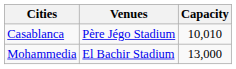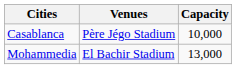Casablanca | Capacity: 10,010 -> 10,000
